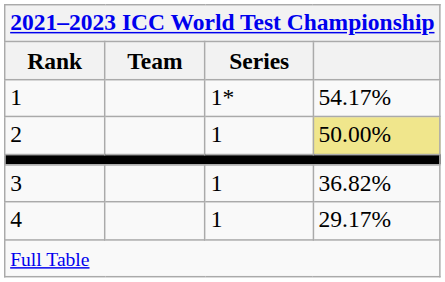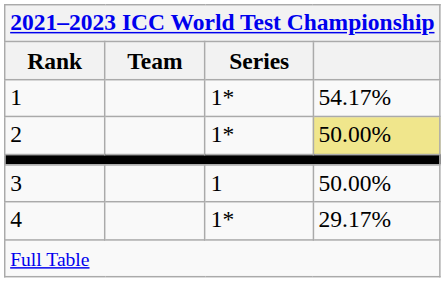2 | Series: 1 -> 1*
3 | column 4: 36.82% -> 50.00%
4 | Series: 1 -> 1*
